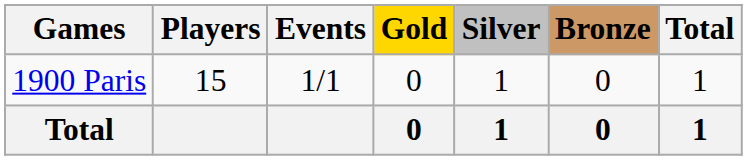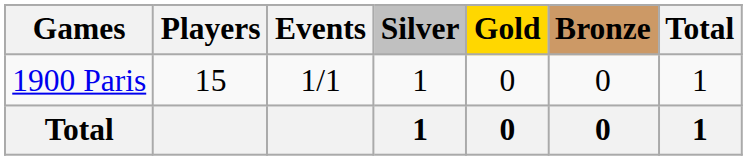columns swapped: Gold <-> Silver
